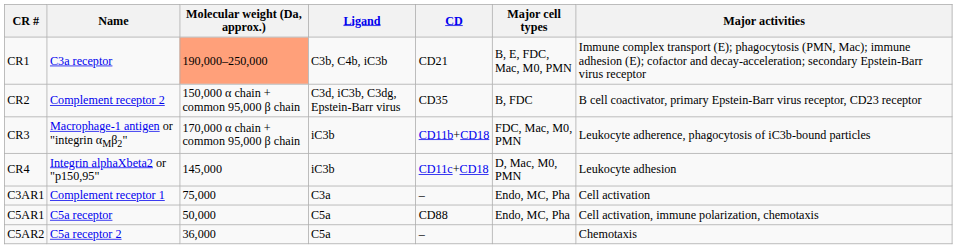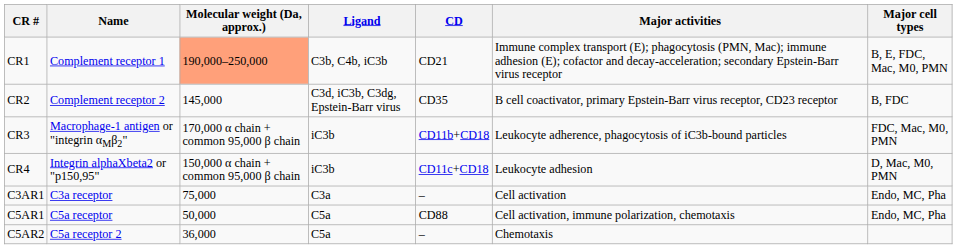columns swapped: Major cell types <-> Major activities
CR1 | Name: C3a receptor -> Complement receptor 1
CR2 | Molecular weight (Da, approx.): 150,000 α chain + common 95,000 β chain -> 145,000
CR4 | Molecular weight (Da, approx.): 145,000 -> 150,000 α chain + common 95,000 β chain
C3AR1 | Name: Complement receptor 1 -> C3a receptor
